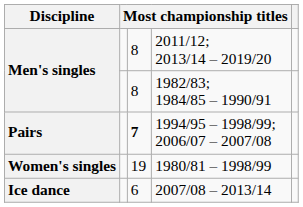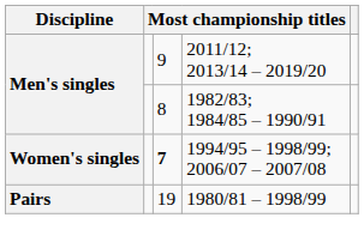2011/12; 2013/14 – 2019/20 | column 3: 8 -> 9
1994/95 – 1998/99; 2006/07 – 2007/08 | Discipline: Pairs -> Women's singles
1980/81 – 1998/99 | Discipline: Women's singles -> Pairs
- row: Ice dance | 6 | 2007/08 – 2013/14
